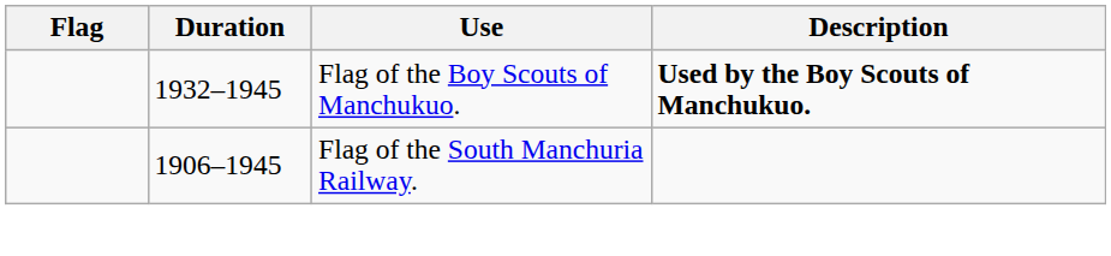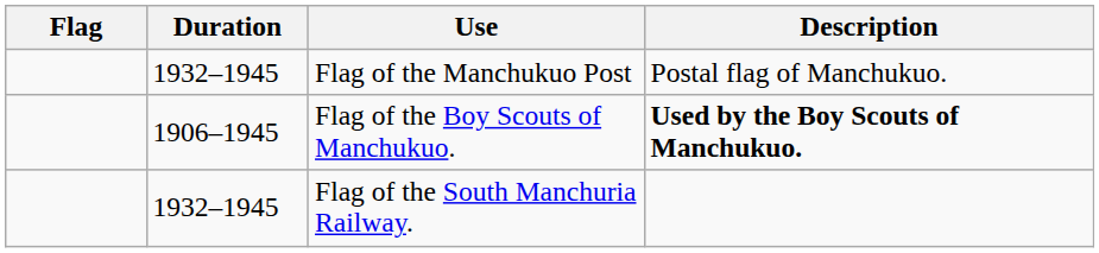+ row: 1932–1945 | Flag of the Manchukuo Post | Postal flag of Manchukuo.
Flag of the Boy Scouts of Manchukuo. | Duration: 1932–1945 -> 1906–1945
Flag of the South Manchuria Railway. | Duration: 1906–1945 -> 1932–1945
